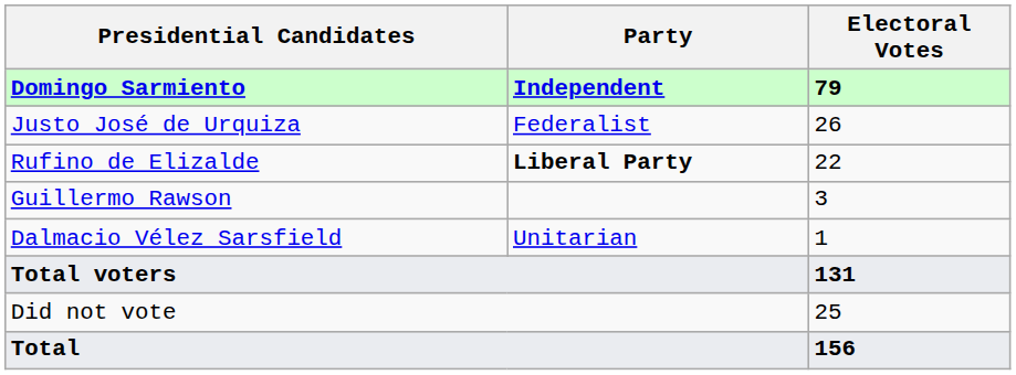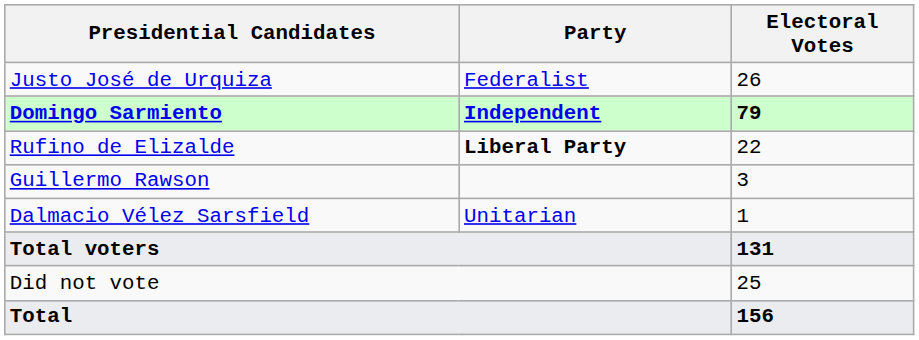rows swapped: Domingo Sarmiento <-> Justo José de Urquiza
